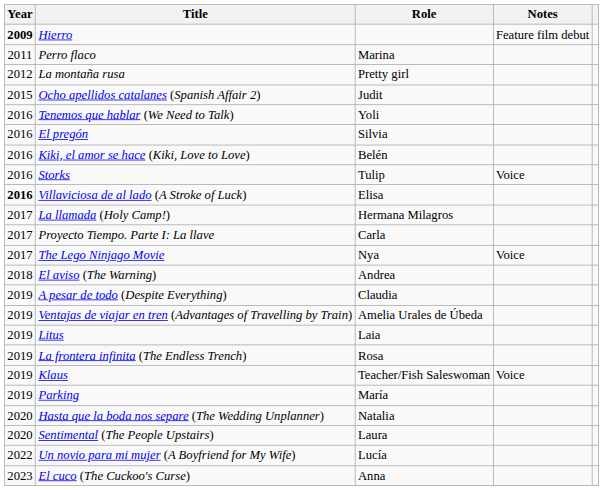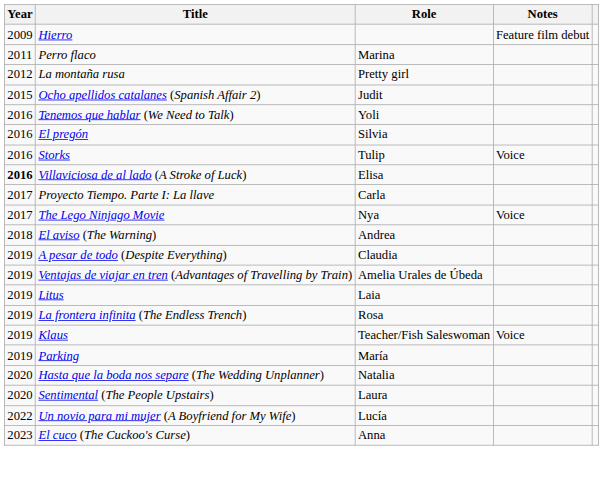Hierro | Year: bold -> normal
- row: 2016 | Kiki, el amor se hace (Kiki, Love to Love) | Belén
- row: 2017 | La llamada (Holy Camp!) | Hermana Milagros
